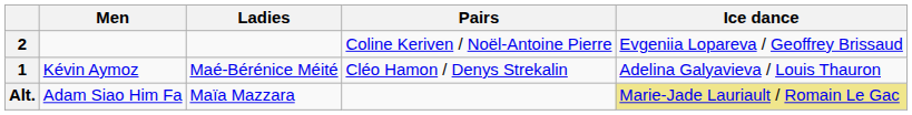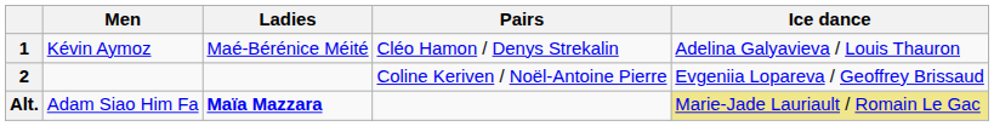rows swapped: 1 <-> 2
Alt. | Ladies: normal -> bold
